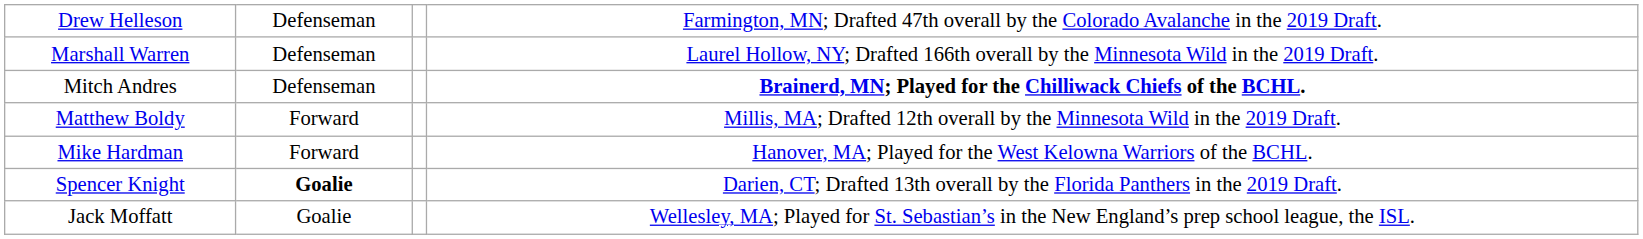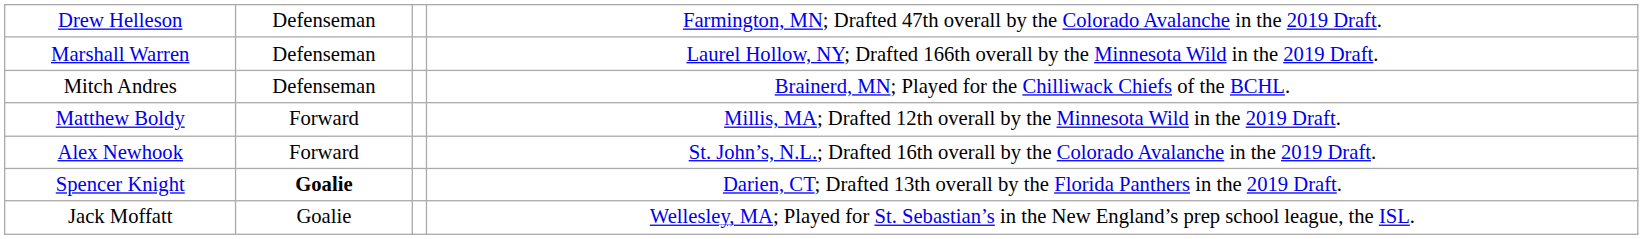Mitch Andres | column 4: bold -> normal
+ row: Alex Newhook | Forward | St. John’s, N.L.; Drafted 16th overall by the Colorado Avalanche in the 2019 Draft.
- row: Mike Hardman | Forward | Hanover, MA; Played for the West Kelowna Warriors of the BCHL.
